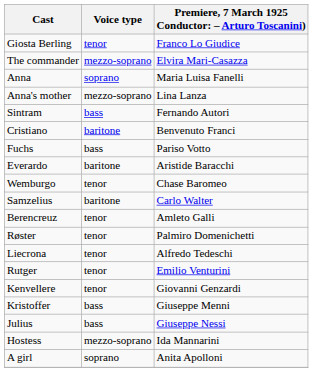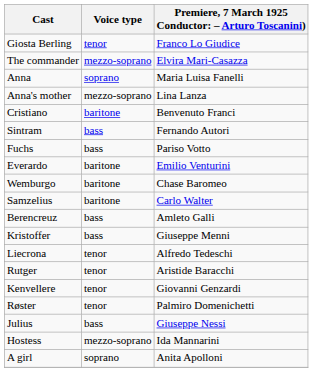rows swapped: Sintram <-> Cristiano
Everardo | column 3: Aristide Baracchi -> Emilio Venturini
Wemburgo | Voice type: tenor -> baritone
Berencreuz | Voice type: tenor -> bass
rows swapped: Kristoffer <-> Røster
Rutger | column 3: Emilio Venturini -> Aristide Baracchi
